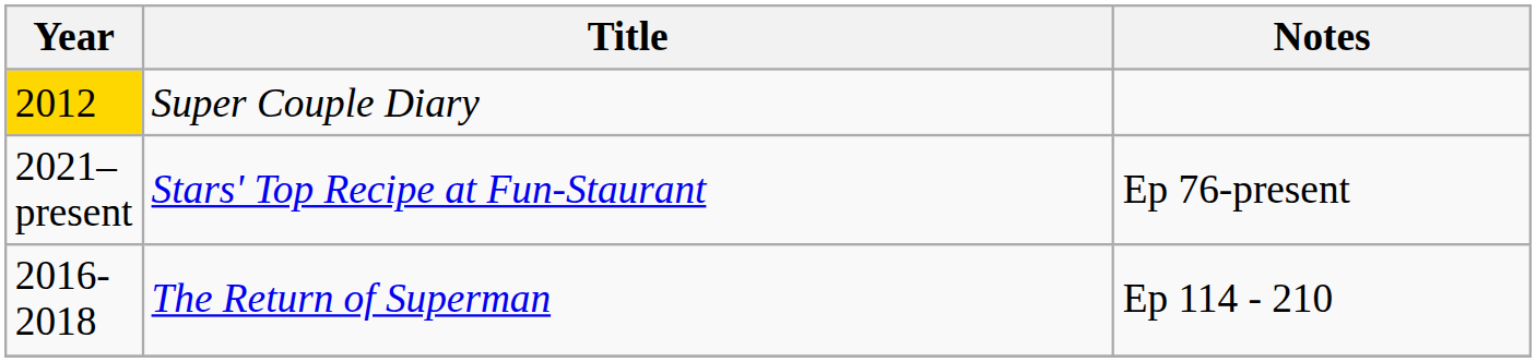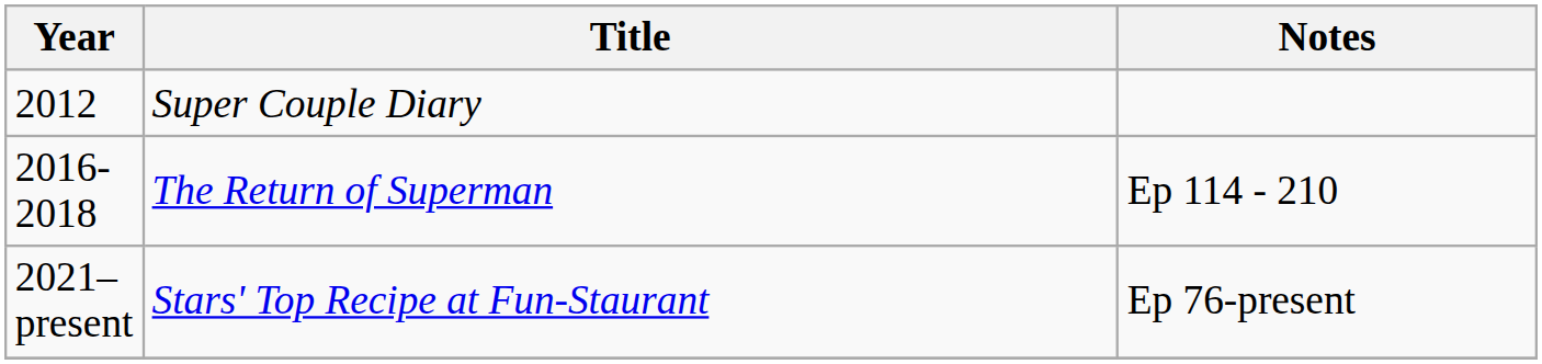Super Couple Diary | Year: gold background -> no background
rows swapped: The Return of Superman <-> Stars' Top Recipe at Fun-Staurant
